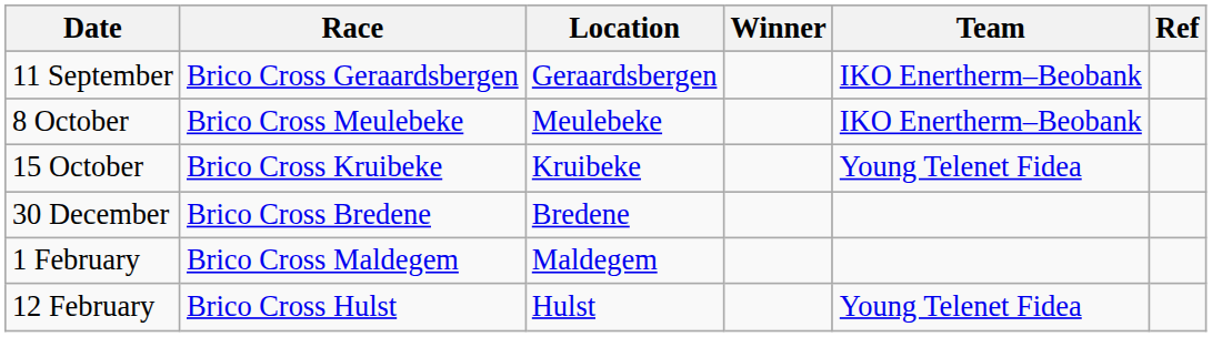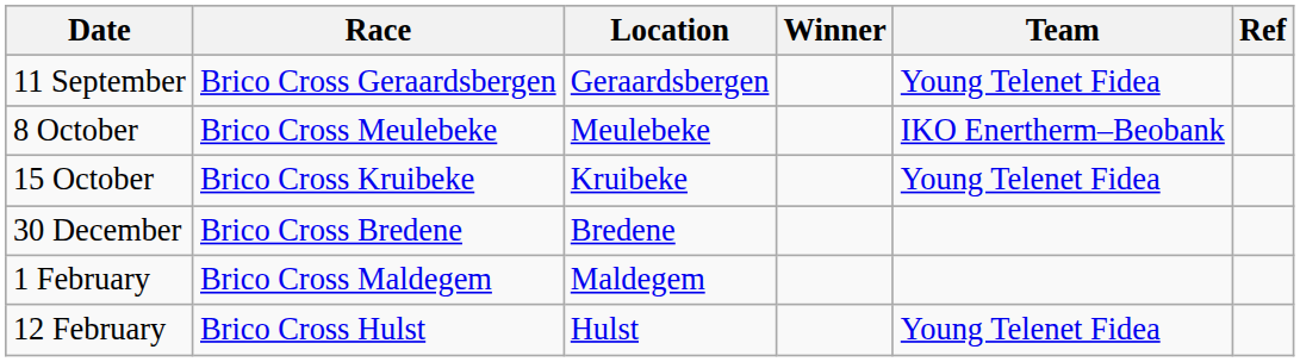11 September | Team: IKO Enertherm–Beobank -> Young Telenet Fidea
